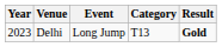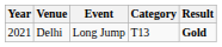Delhi | Year: 2023 -> 2021
